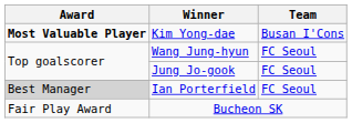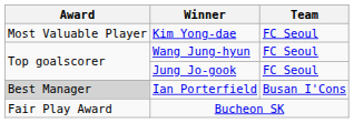Kim Yong-dae | Award: bold -> normal
Kim Yong-dae | Team: Busan I'Cons -> FC Seoul
Ian Porterfield | Team: FC Seoul -> Busan I'Cons
